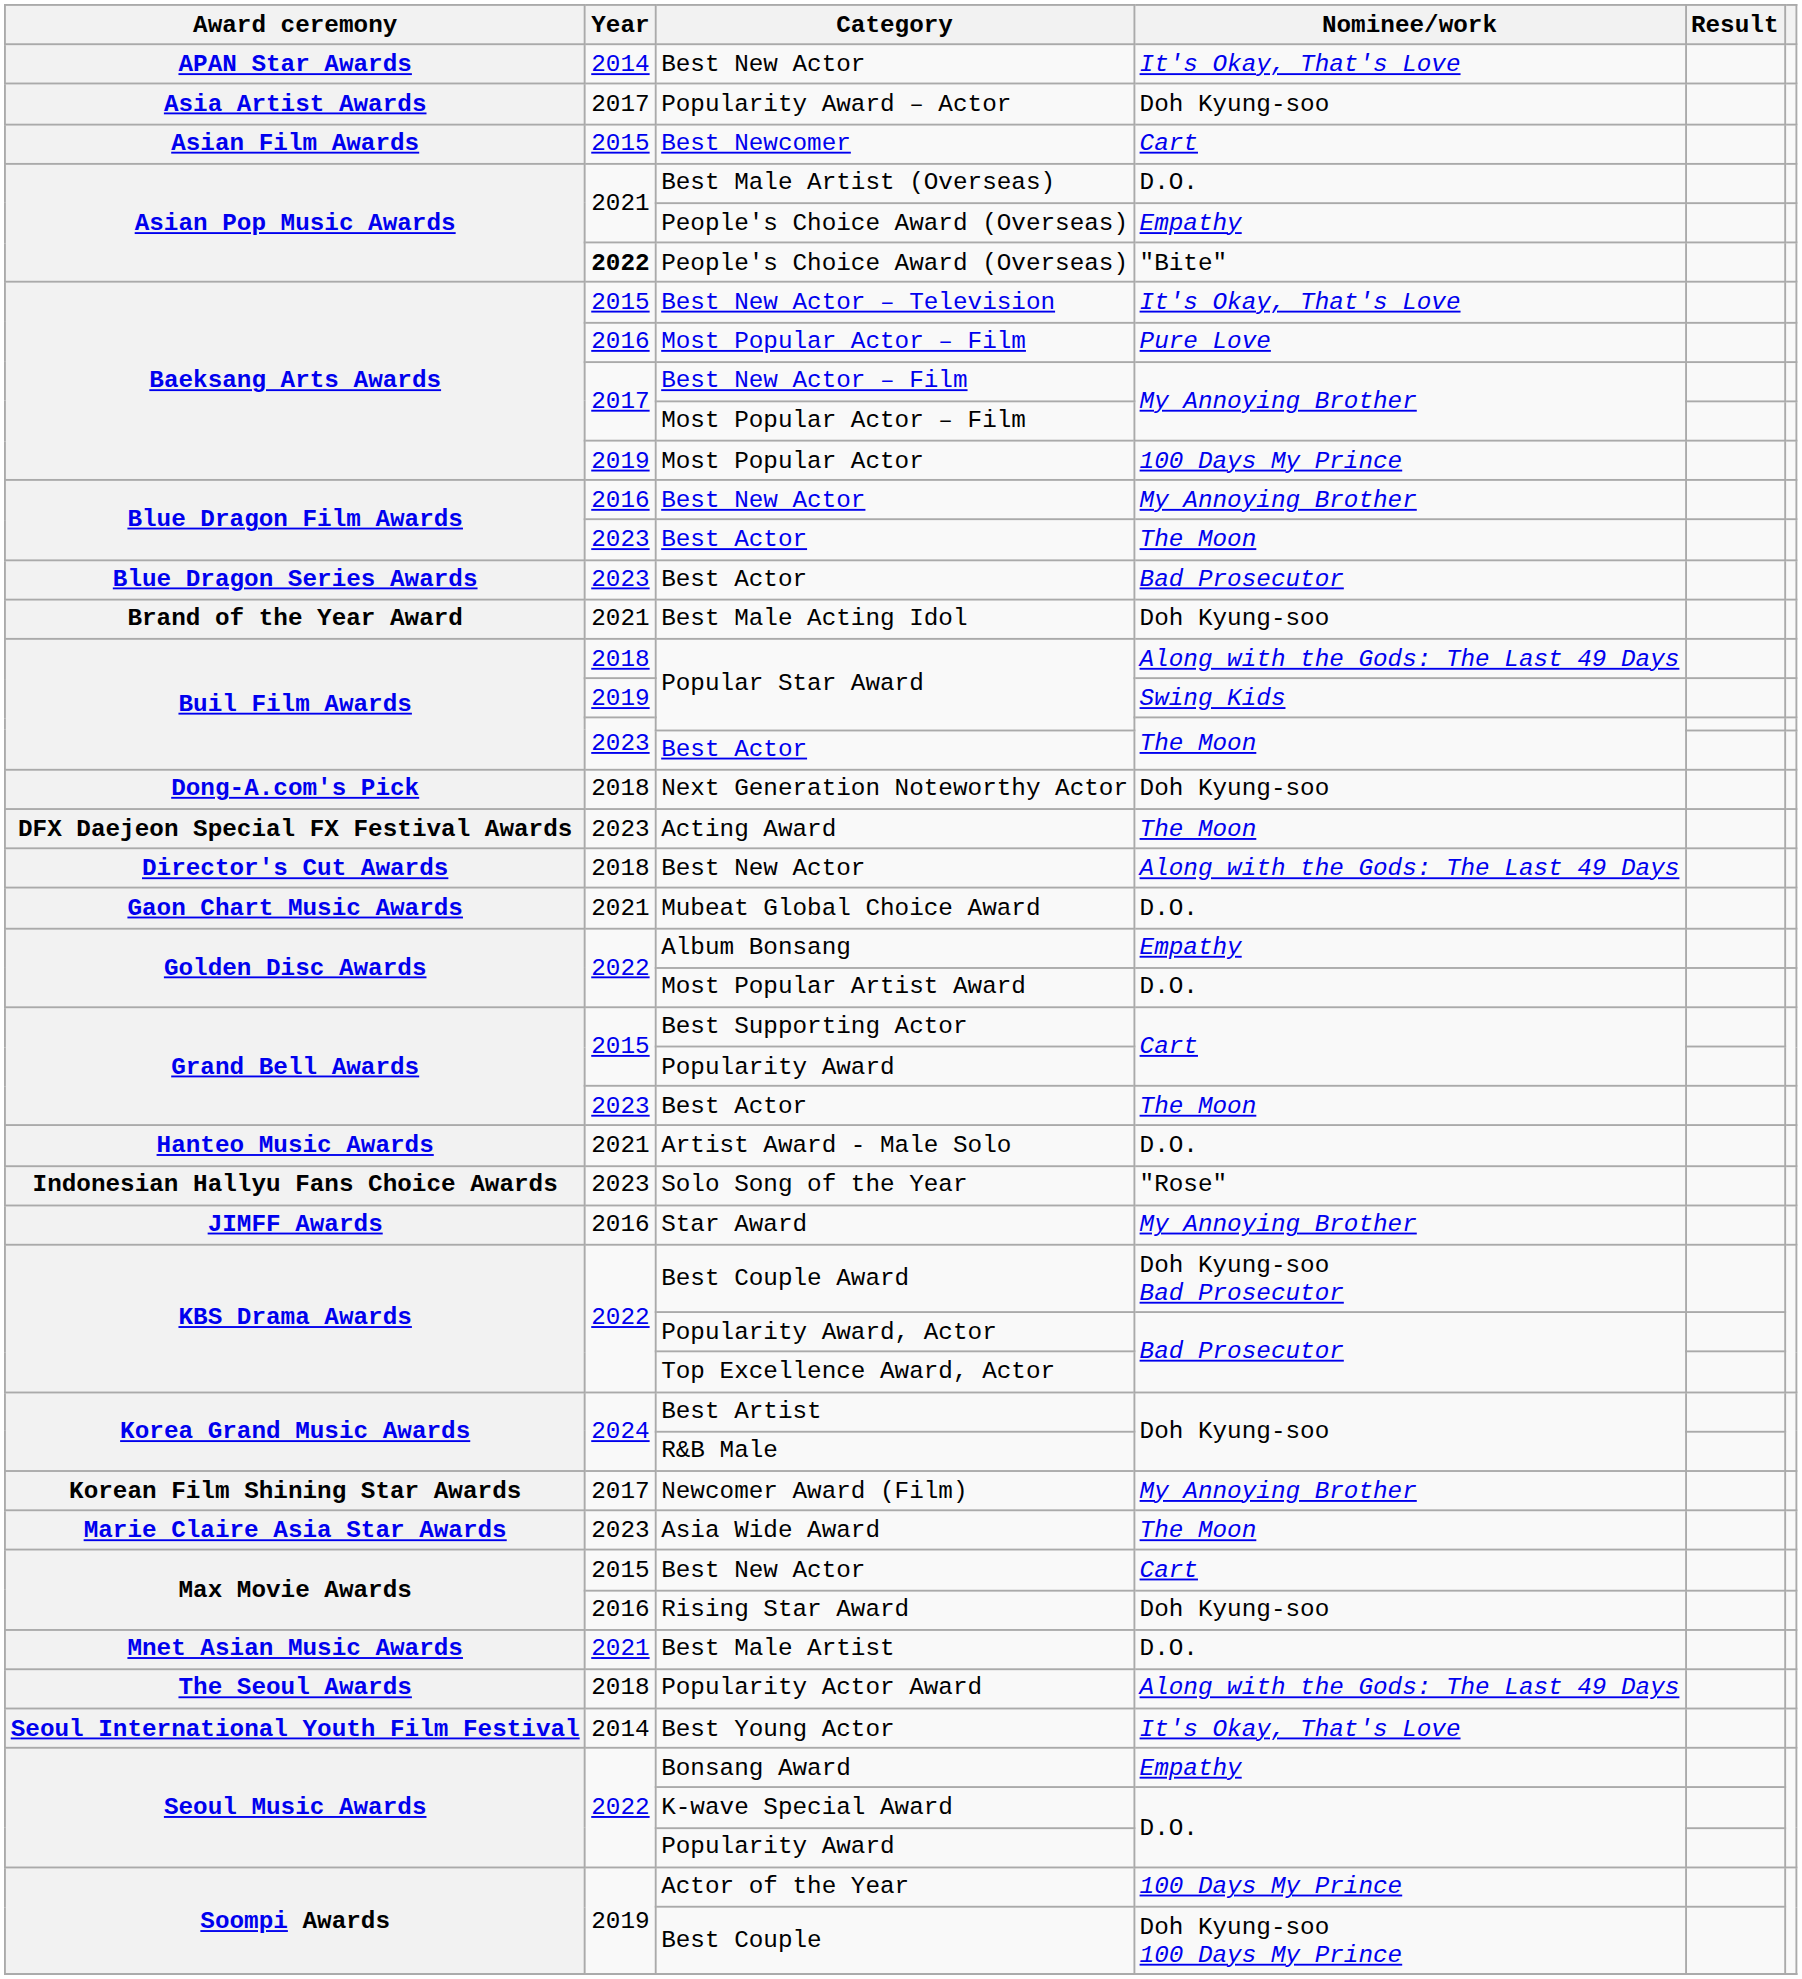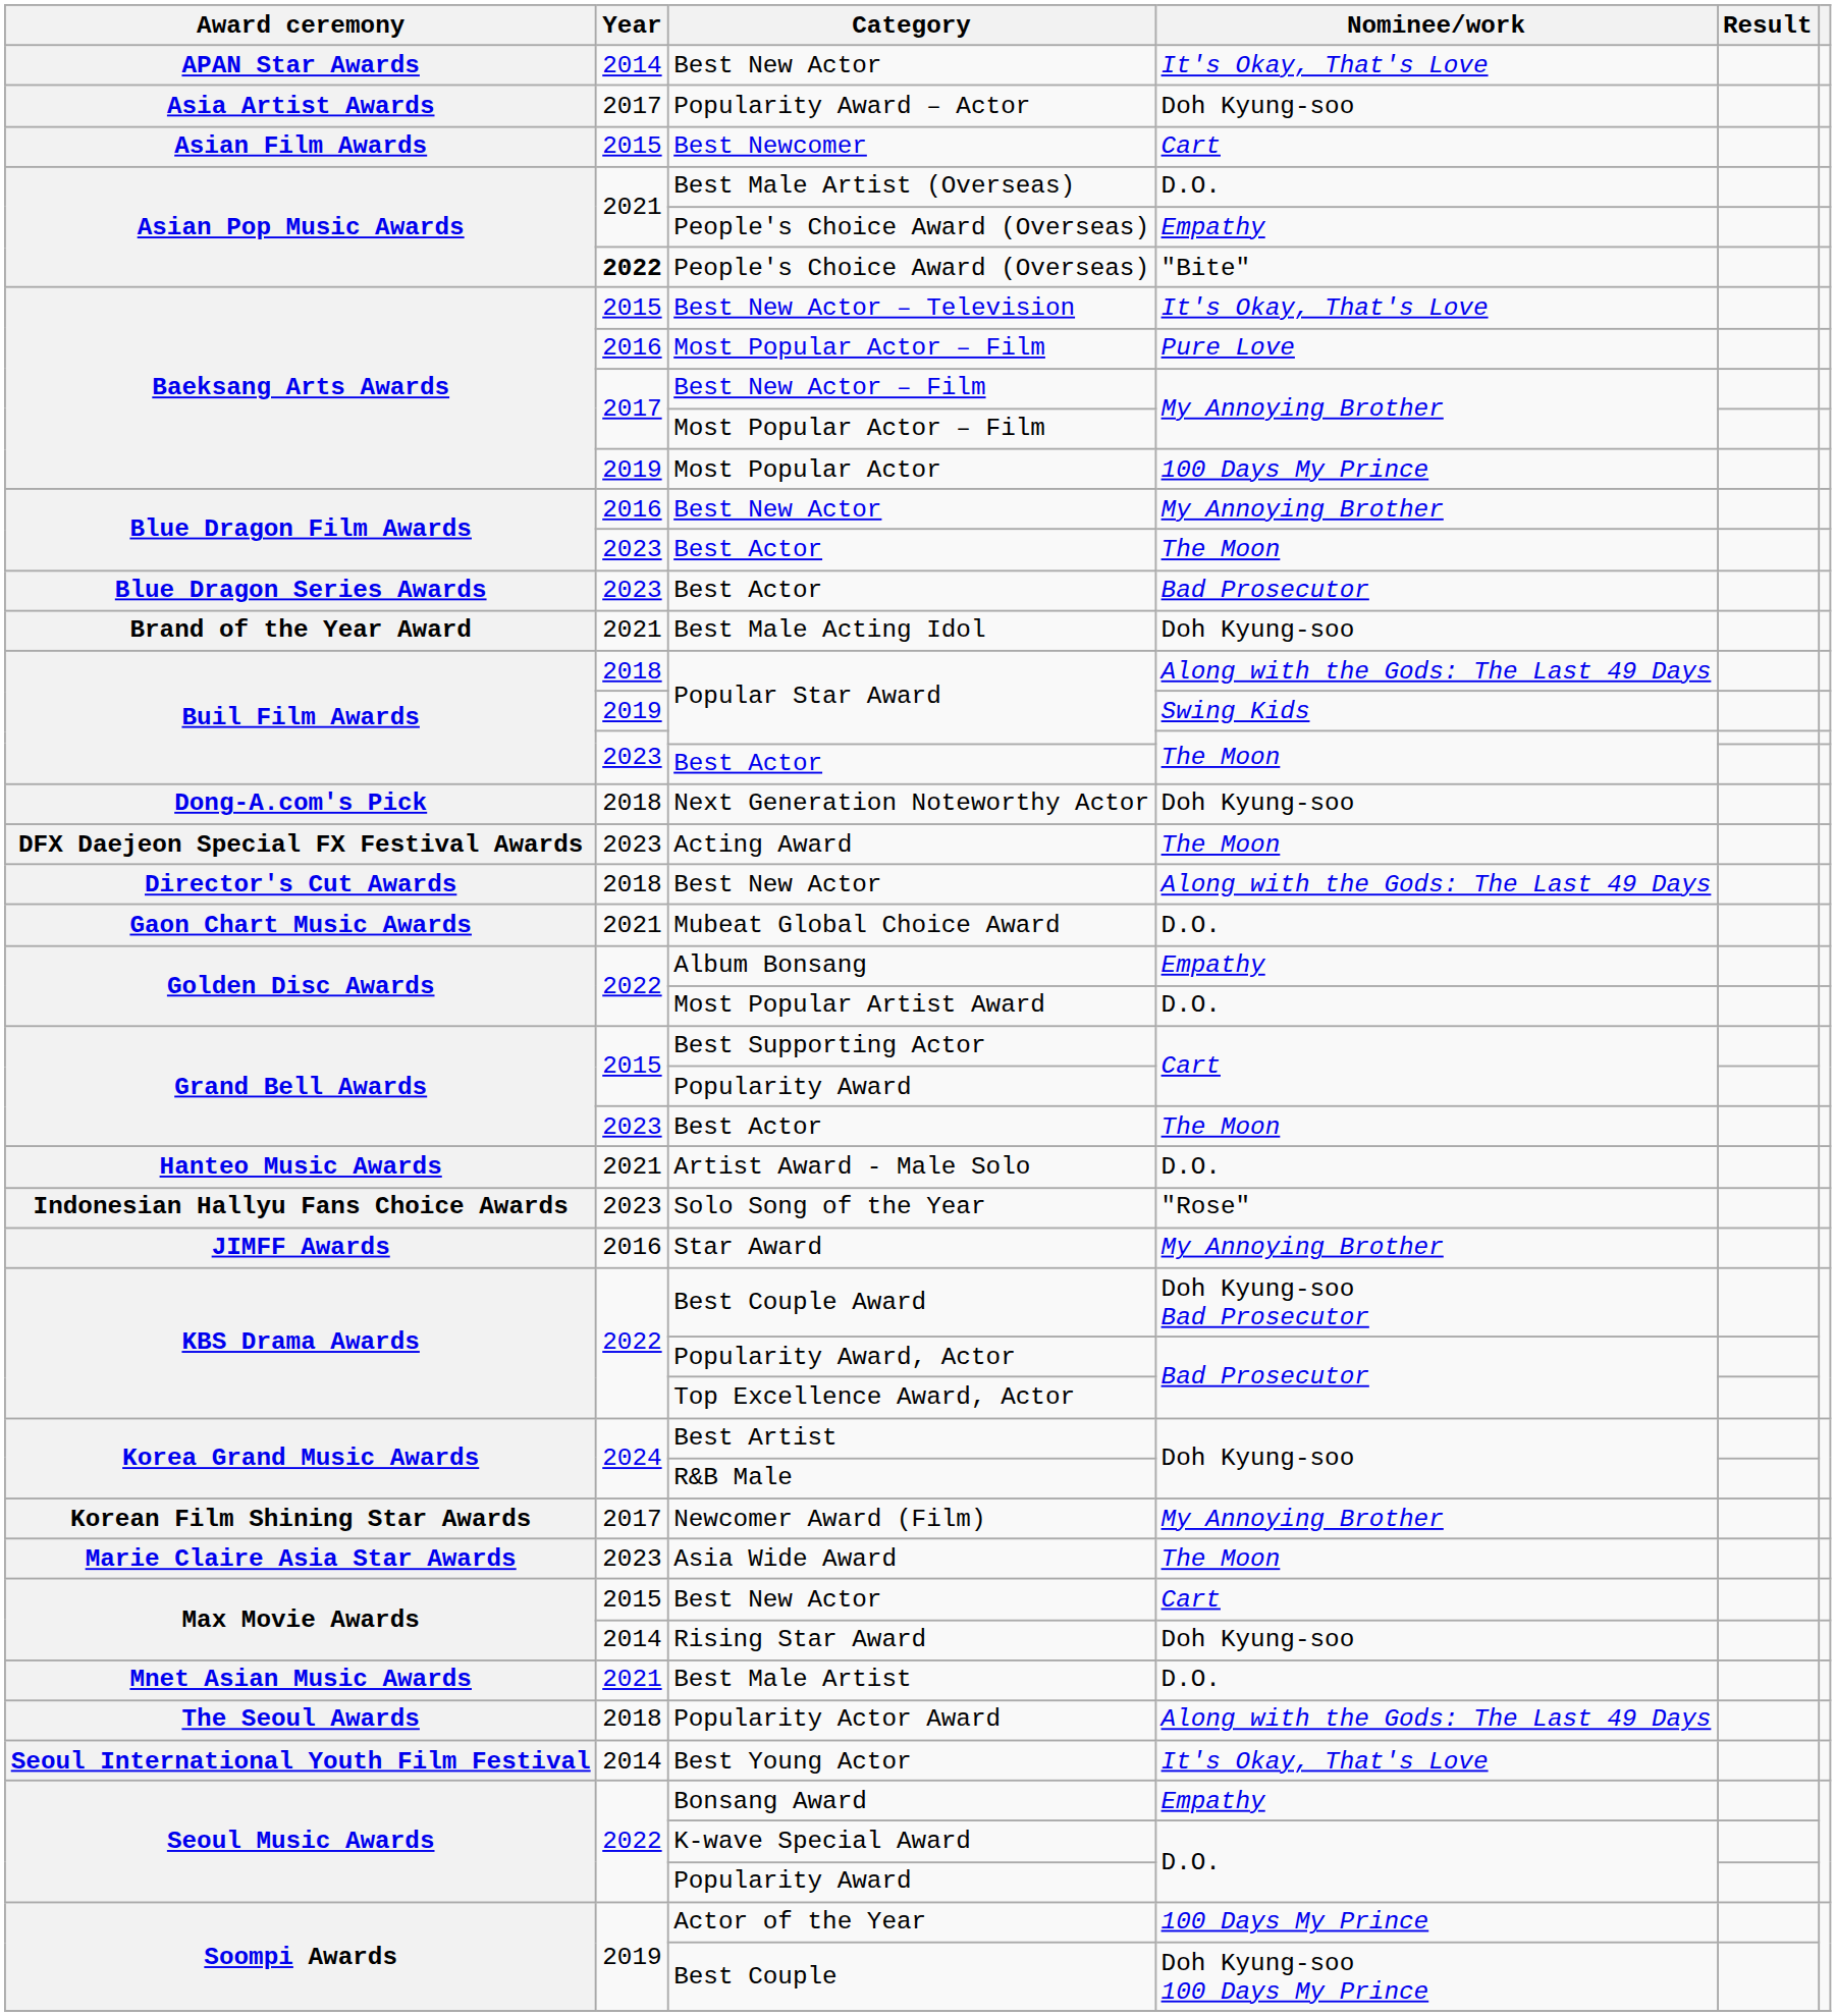Rising Star Award | Year: 2016 -> 2014
